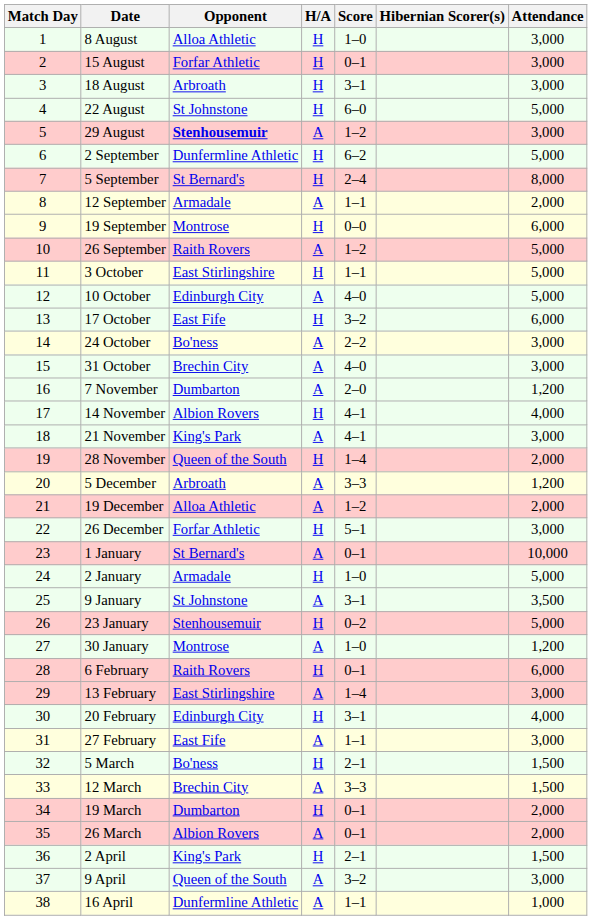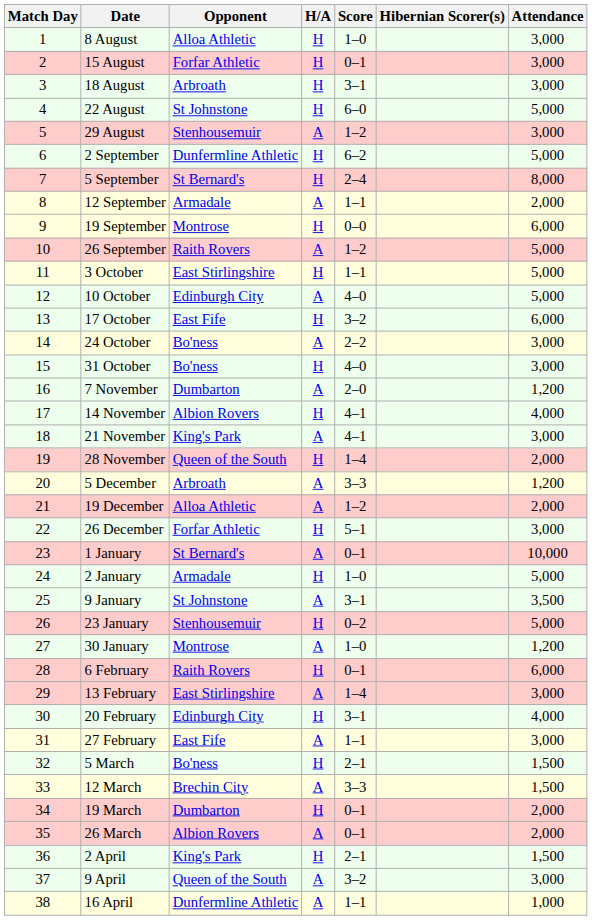29 August | Opponent: bold -> normal
31 October | Opponent: Brechin City -> Bo'ness
31 October | H/A: A -> H
